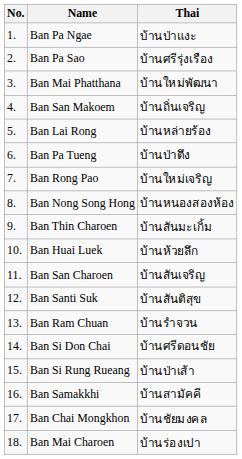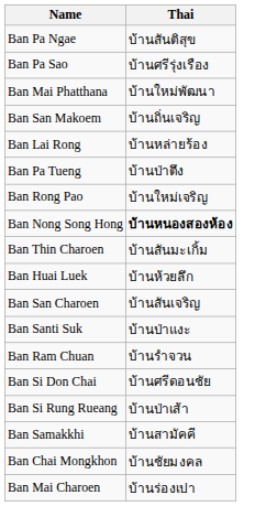- column: No. | 1. | 2. | 3. | 4. | 5. | 6. | 7. | 8. | 9. | 10. | 11. | 12. | 13. | 14. | 15. | 16. | 17. | 18.
Ban Pa Ngae | Thai: บ้านป่าแงะ -> บ้านสันติสุข
Ban Nong Song Hong | Thai: normal -> bold
Ban Santi Suk | Thai: บ้านสันติสุข -> บ้านป่าแงะ
